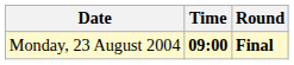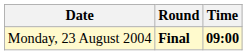columns swapped: Time <-> Round
